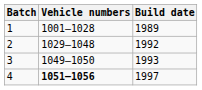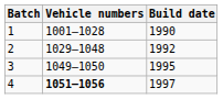1 | Build date: 1989 -> 1990
3 | Build date: 1993 -> 1995
